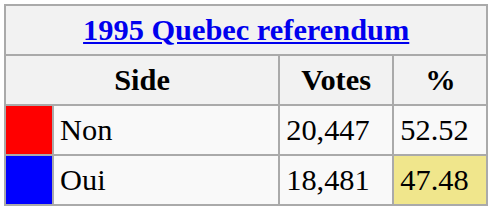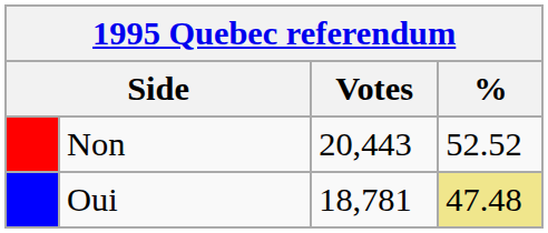Non | Votes: 20,447 -> 20,443
Oui | Votes: 18,481 -> 18,781
